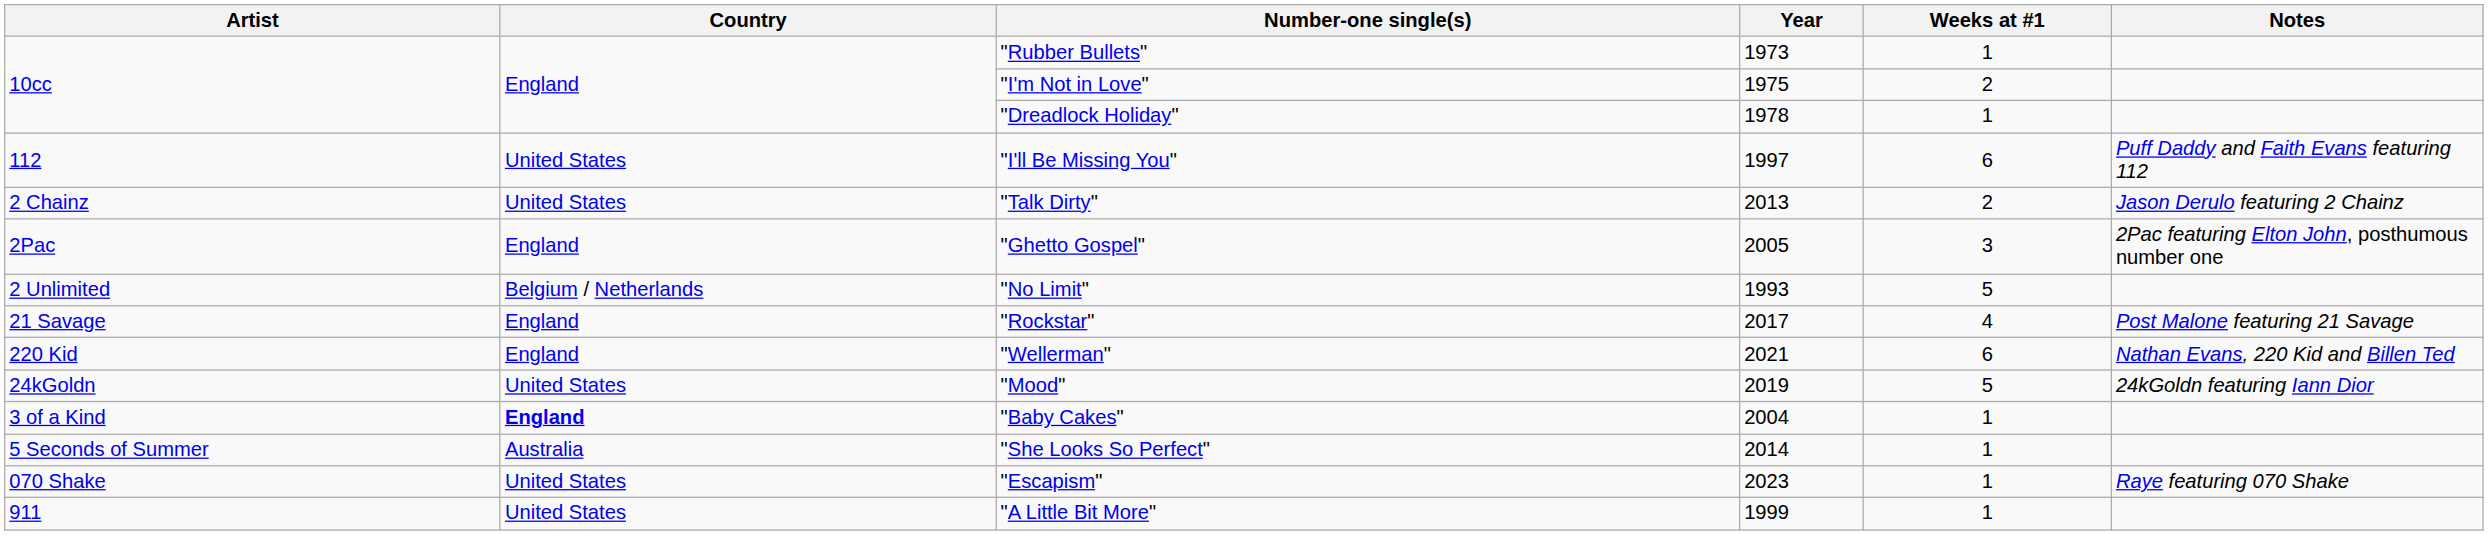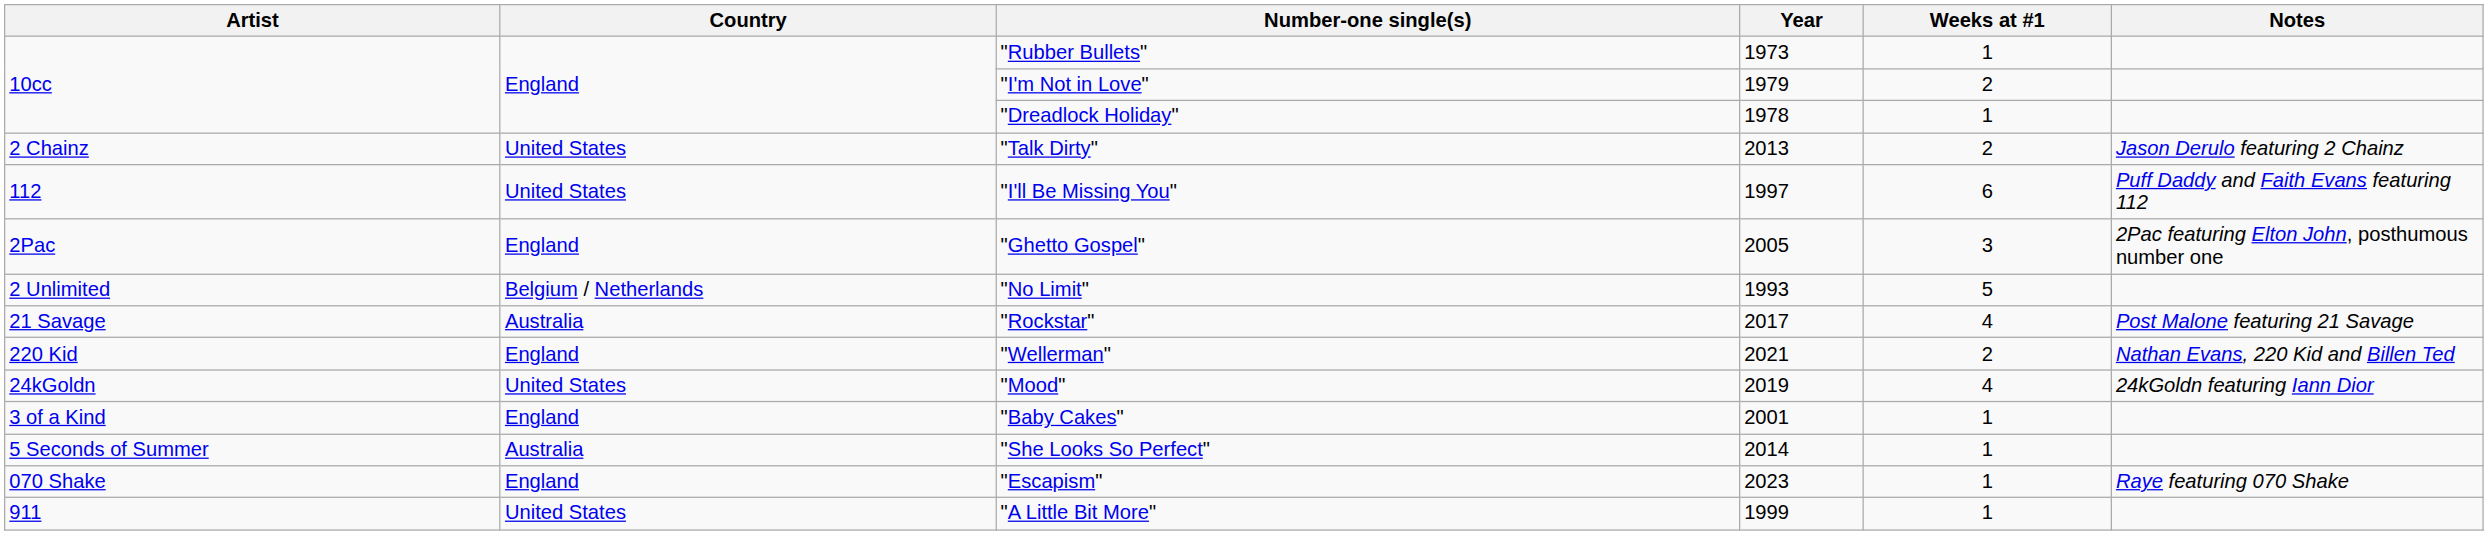"I'm Not in Love" | Year: 1975 -> 1979
rows swapped: "I'll Be Missing You" <-> "Talk Dirty"
"Rockstar" | Country: England -> Australia
"Wellerman" | Weeks at #1: 6 -> 2
"Mood" | Weeks at #1: 5 -> 4
"Baby Cakes" | Country: bold -> normal
"Baby Cakes" | Year: 2004 -> 2001
"Escapism" | Country: United States -> England
